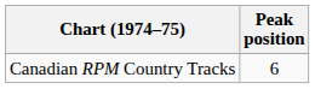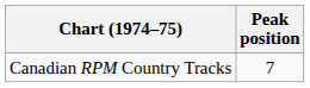Canadian RPM Country Tracks | Peak position: 6 -> 7
